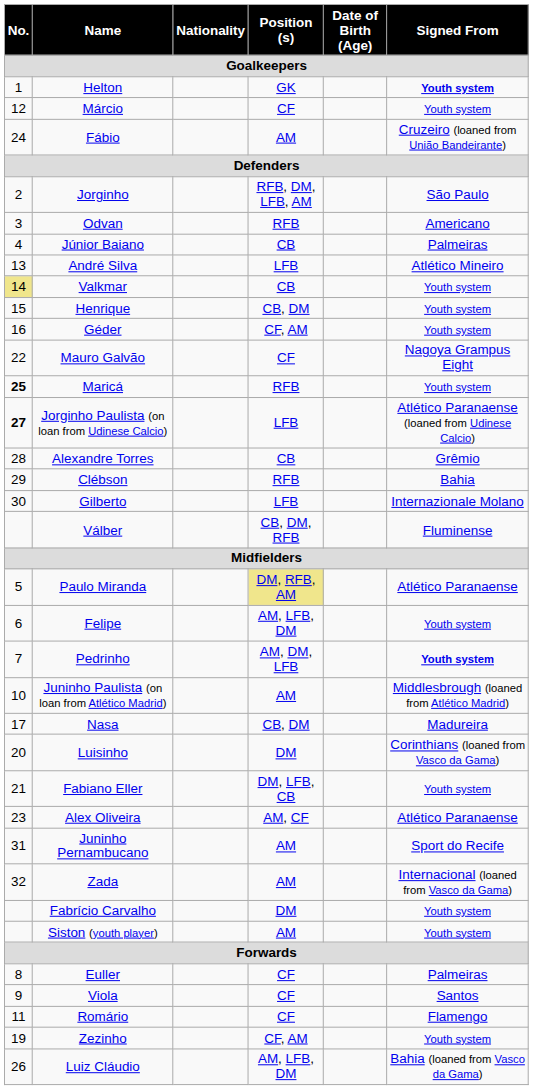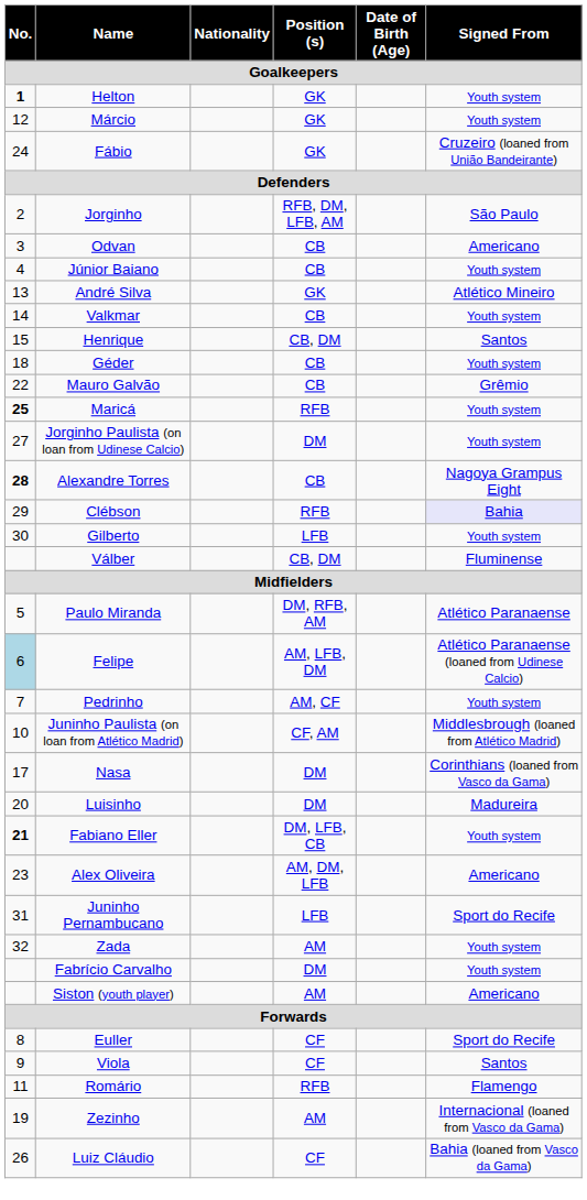Helton | No. / Goalkeepers: normal -> bold
Helton | Signed From / Goalkeepers: bold -> normal
Márcio | Position (s) / Goalkeepers: CF -> GK
Fábio | Position (s) / Goalkeepers: AM -> GK
Odvan | Position (s) / Goalkeepers: RFB -> CB
Júnior Baiano | Signed From / Goalkeepers: Palmeiras -> Youth system
André Silva | Position (s) / Goalkeepers: LFB -> GK
Valkmar | No. / Goalkeepers: khaki background -> no background
Henrique | Signed From / Goalkeepers: Youth system -> Santos
Géder | No. / Goalkeepers: 16 -> 18
Géder | Position (s) / Goalkeepers: CF, AM -> CB
Mauro Galvão | Position (s) / Goalkeepers: CF -> CB
Mauro Galvão | Signed From / Goalkeepers: Nagoya Grampus Eight -> Grêmio
Jorginho Paulista (on loan from Udinese Calcio) | No. / Goalkeepers: bold -> normal
Jorginho Paulista (on loan from Udinese Calcio) | Position (s) / Goalkeepers: LFB -> DM
Jorginho Paulista (on loan from Udinese Calcio) | Signed From / Goalkeepers: Atlético Paranaense (loaned from Udinese Calcio) -> Youth system
Alexandre Torres | No. / Goalkeepers: normal -> bold
Alexandre Torres | Signed From / Goalkeepers: Grêmio -> Nagoya Grampus Eight
Clébson | Signed From / Goalkeepers: no background -> lavender background
Gilberto | Signed From / Goalkeepers: Internazionale Molano -> Youth system
Válber | Position (s) / Goalkeepers: CB, DM, RFB -> CB, DM
Paulo Miranda | Position (s) / Goalkeepers: khaki background -> no background
Felipe | No. / Goalkeepers: no background -> lightblue background
Felipe | Signed From / Goalkeepers: Youth system -> Atlético Paranaense (loaned from Udinese Calcio)
Pedrinho | Position (s) / Goalkeepers: AM, DM, LFB -> AM, CF
Pedrinho | Signed From / Goalkeepers: bold -> normal
Juninho Paulista (on loan from Atlético Madrid) | Position (s) / Goalkeepers: AM -> CF, AM
Nasa | Position (s) / Goalkeepers: CB, DM -> DM
Nasa | Signed From / Goalkeepers: Madureira -> Corinthians (loaned from Vasco da Gama)
Luisinho | Signed From / Goalkeepers: Corinthians (loaned from Vasco da Gama) -> Madureira
Fabiano Eller | No. / Goalkeepers: normal -> bold
Alex Oliveira | Position (s) / Goalkeepers: AM, CF -> AM, DM, LFB
Alex Oliveira | Signed From / Goalkeepers: Atlético Paranaense -> Americano
Juninho Pernambucano | Position (s) / Goalkeepers: AM -> LFB
Zada | Signed From / Goalkeepers: Internacional (loaned from Vasco da Gama) -> Youth system
Siston (youth player) | Signed From / Goalkeepers: Youth system -> Americano
Euller | Signed From / Goalkeepers: Palmeiras -> Sport do Recife
Romário | Position (s) / Goalkeepers: CF -> RFB
Zezinho | Position (s) / Goalkeepers: CF, AM -> AM
Zezinho | Signed From / Goalkeepers: Youth system -> Internacional (loaned from Vasco da Gama)
Luiz Cláudio | Position (s) / Goalkeepers: AM, LFB, DM -> CF
